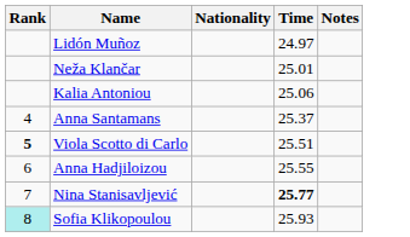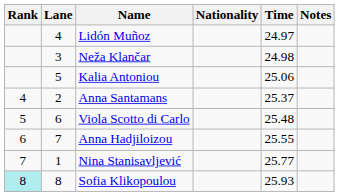+ column: Lane | 4 | 3 | 5 | 2 | 6 | 7 | 1 | 8
Neža Klančar | Time: 25.01 -> 24.98
Viola Scotto di Carlo | Rank: bold -> normal
Viola Scotto di Carlo | Time: 25.51 -> 25.48
Nina Stanisavljević | Time: bold -> normal
